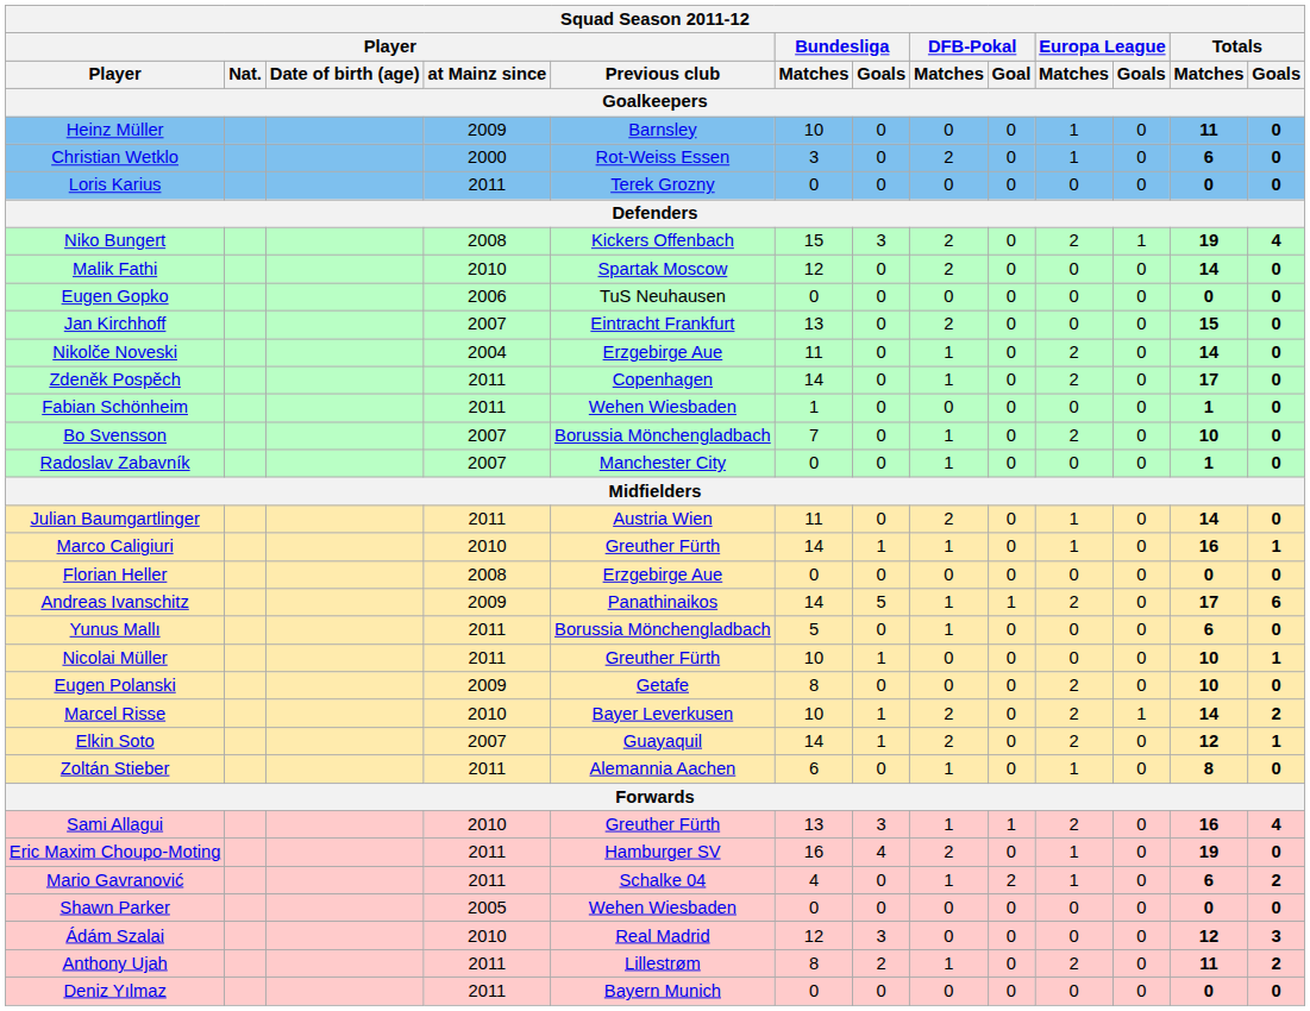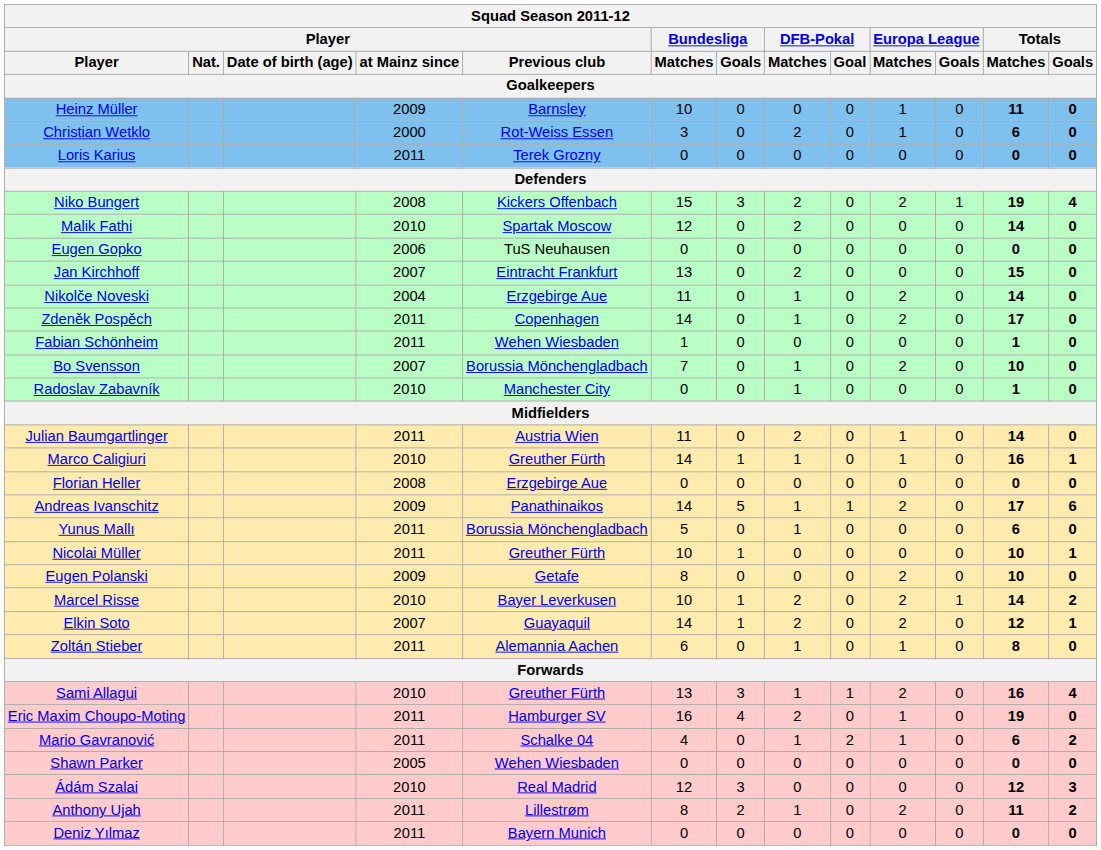Radoslav Zabavník | Player / at Mainz since: 2007 -> 2010
